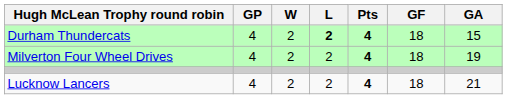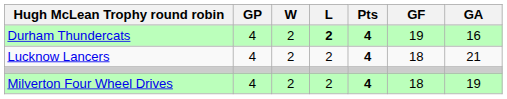Durham Thundercats | GF: 18 -> 19
Durham Thundercats | GA: 15 -> 16
rows swapped: Milverton Four Wheel Drives <-> Lucknow Lancers
